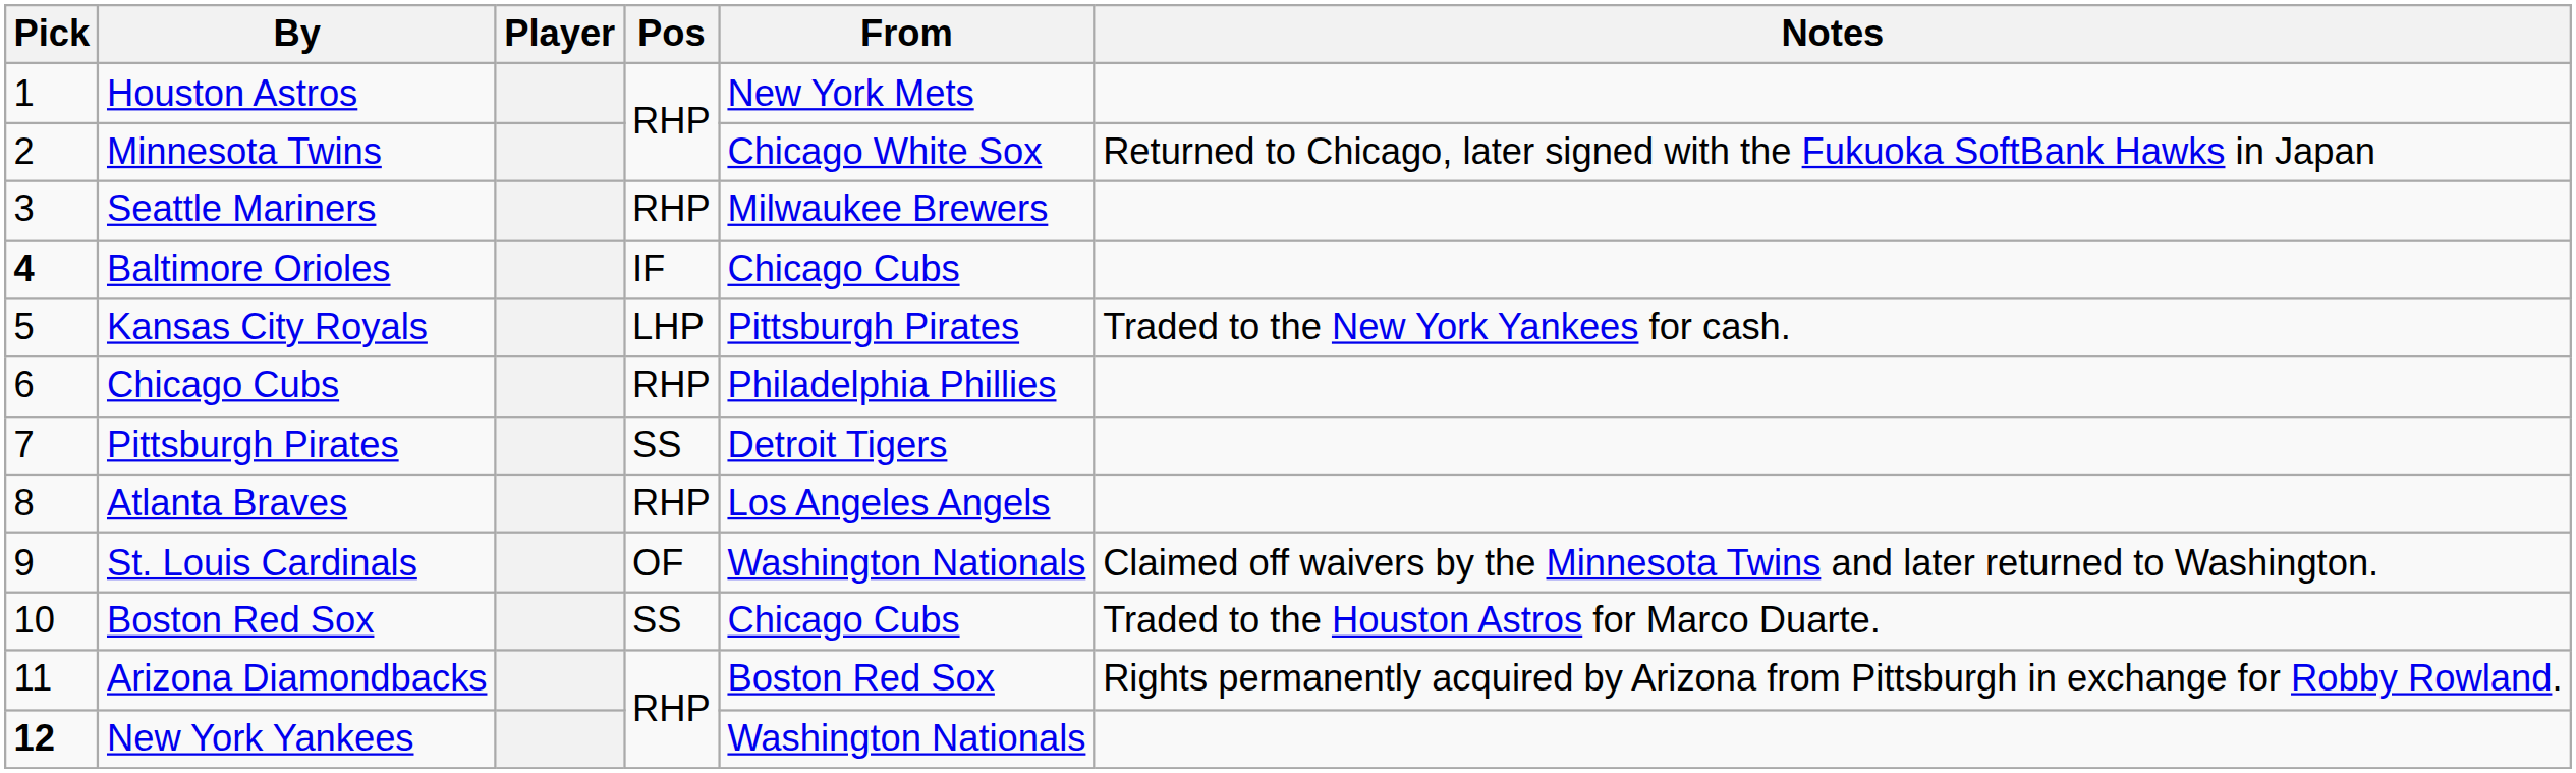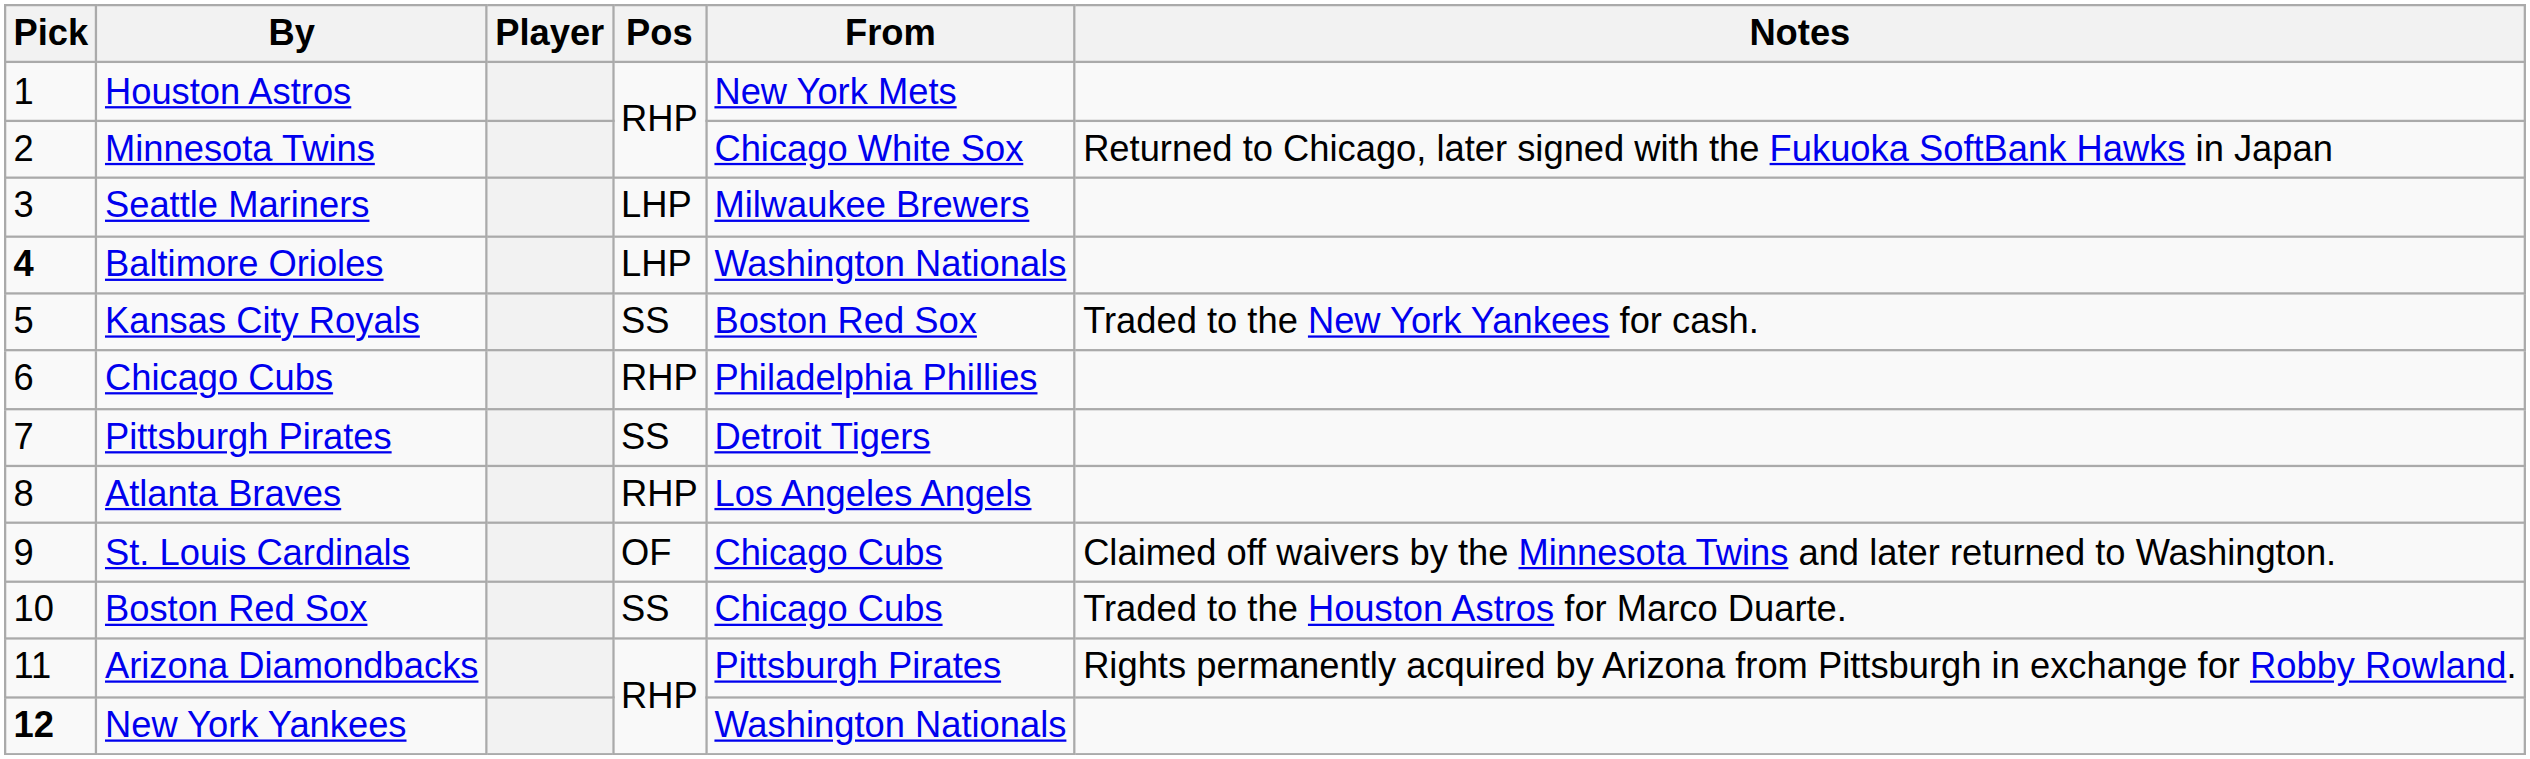Seattle Mariners | Pos: RHP -> LHP
Baltimore Orioles | Pos: IF -> LHP
Baltimore Orioles | From: Chicago Cubs -> Washington Nationals
Kansas City Royals | Pos: LHP -> SS
Kansas City Royals | From: Pittsburgh Pirates -> Boston Red Sox
St. Louis Cardinals | From: Washington Nationals -> Chicago Cubs
Arizona Diamondbacks | From: Boston Red Sox -> Pittsburgh Pirates
